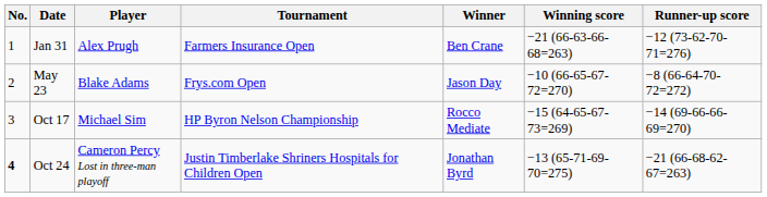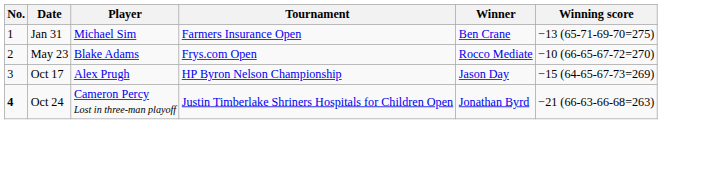- column: Runner-up score | −12 (73-62-70-71=276) | −8 (66-64-70-72=272) | −14 (69-66-66-69=270) | −21 (66-68-62-67=263)
Jan 31 | Player: Alex Prugh -> Michael Sim
Jan 31 | Winning score: −21 (66-63-66-68=263) -> −13 (65-71-69-70=275)
May 23 | Winner: Jason Day -> Rocco Mediate
Oct 17 | Player: Michael Sim -> Alex Prugh
Oct 17 | Winner: Rocco Mediate -> Jason Day
Oct 24 | Winning score: −13 (65-71-69-70=275) -> −21 (66-63-66-68=263)
